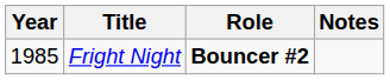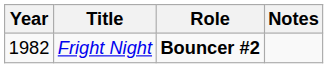Fright Night | Year: 1985 -> 1982
